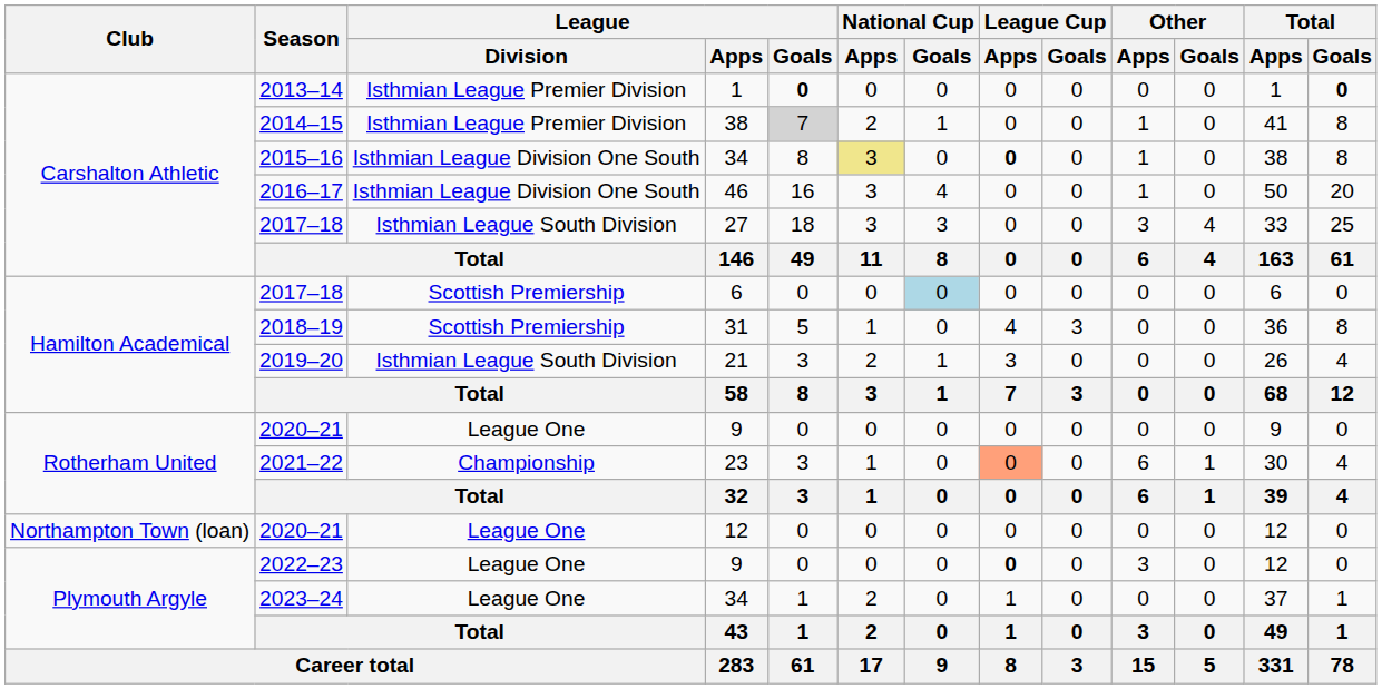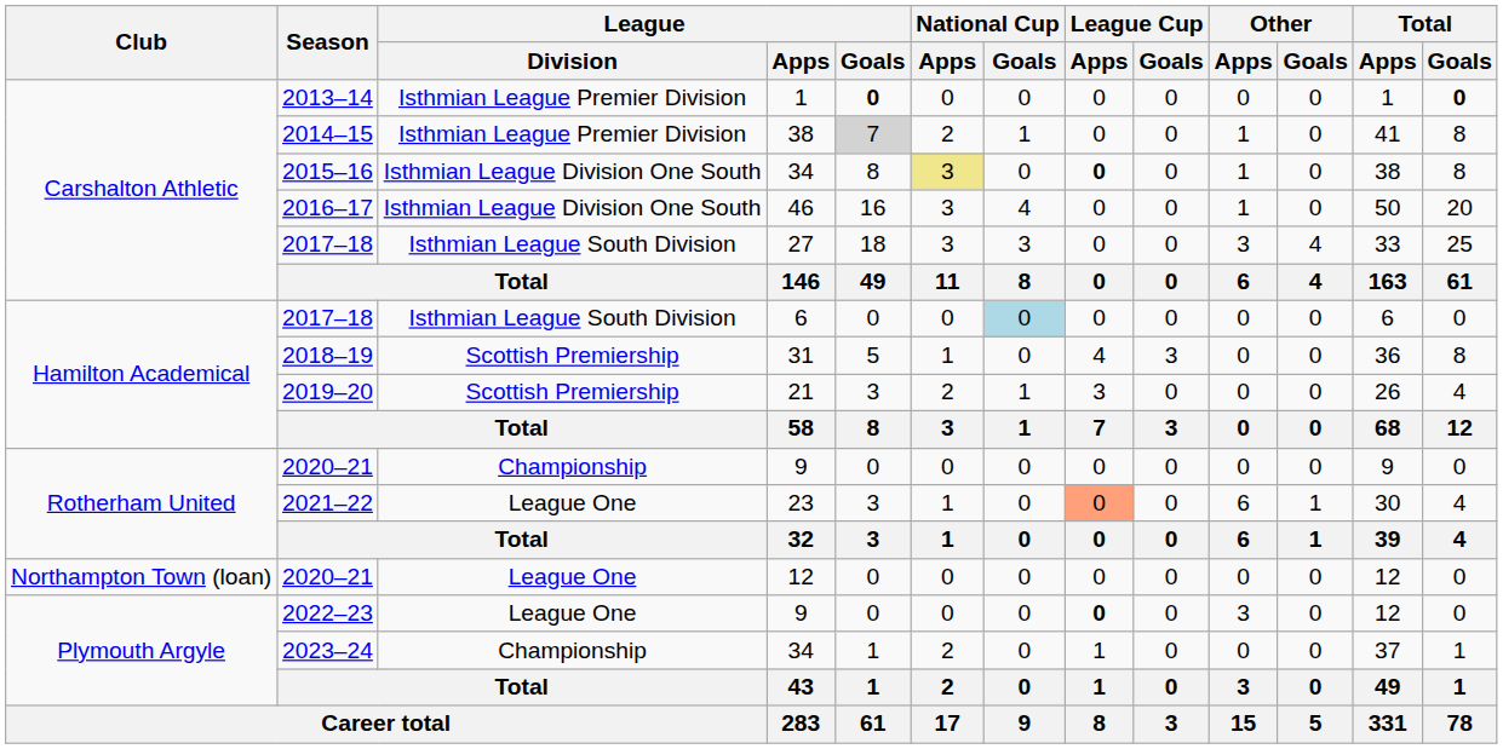2017–18 / 6 | League / Division: Scottish Premiership -> Isthmian League South Division
2019–20 | League / Division: Isthmian League South Division -> Scottish Premiership
2020–21 / 9 | League / Division: League One -> Championship
2021–22 | League / Division: Championship -> League One
2023–24 | League / Division: League One -> Championship
